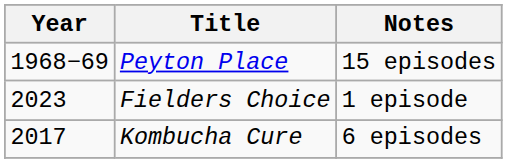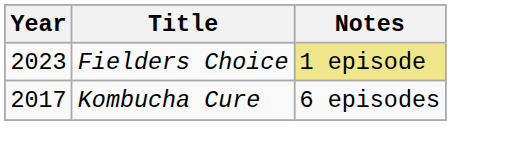- row: 1968−69 | Peyton Place | 15 episodes
Fielders Choice | Notes: no background -> khaki background
